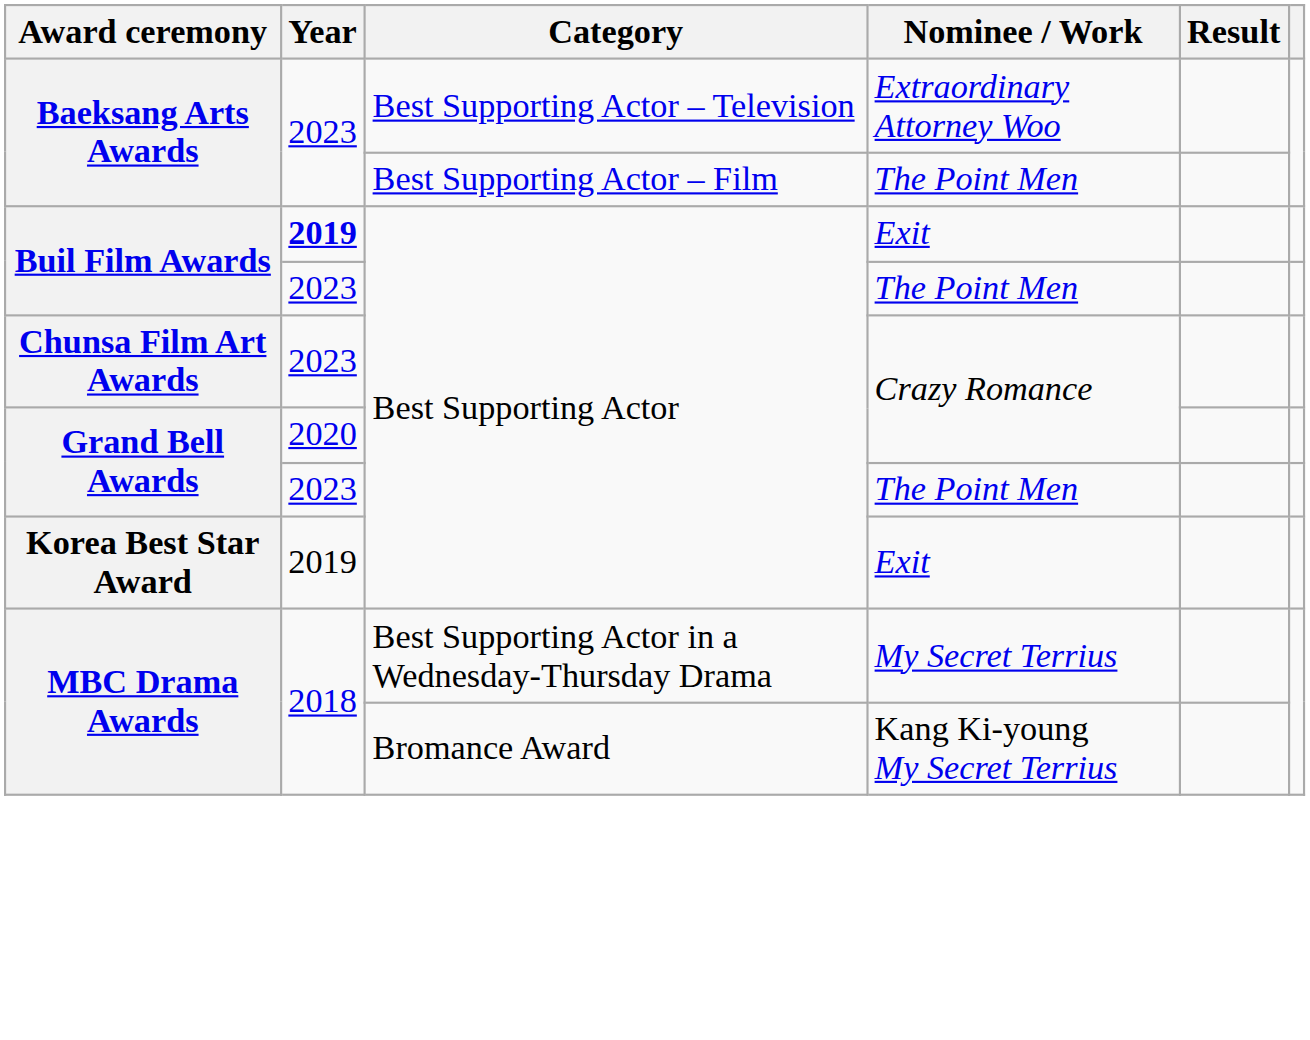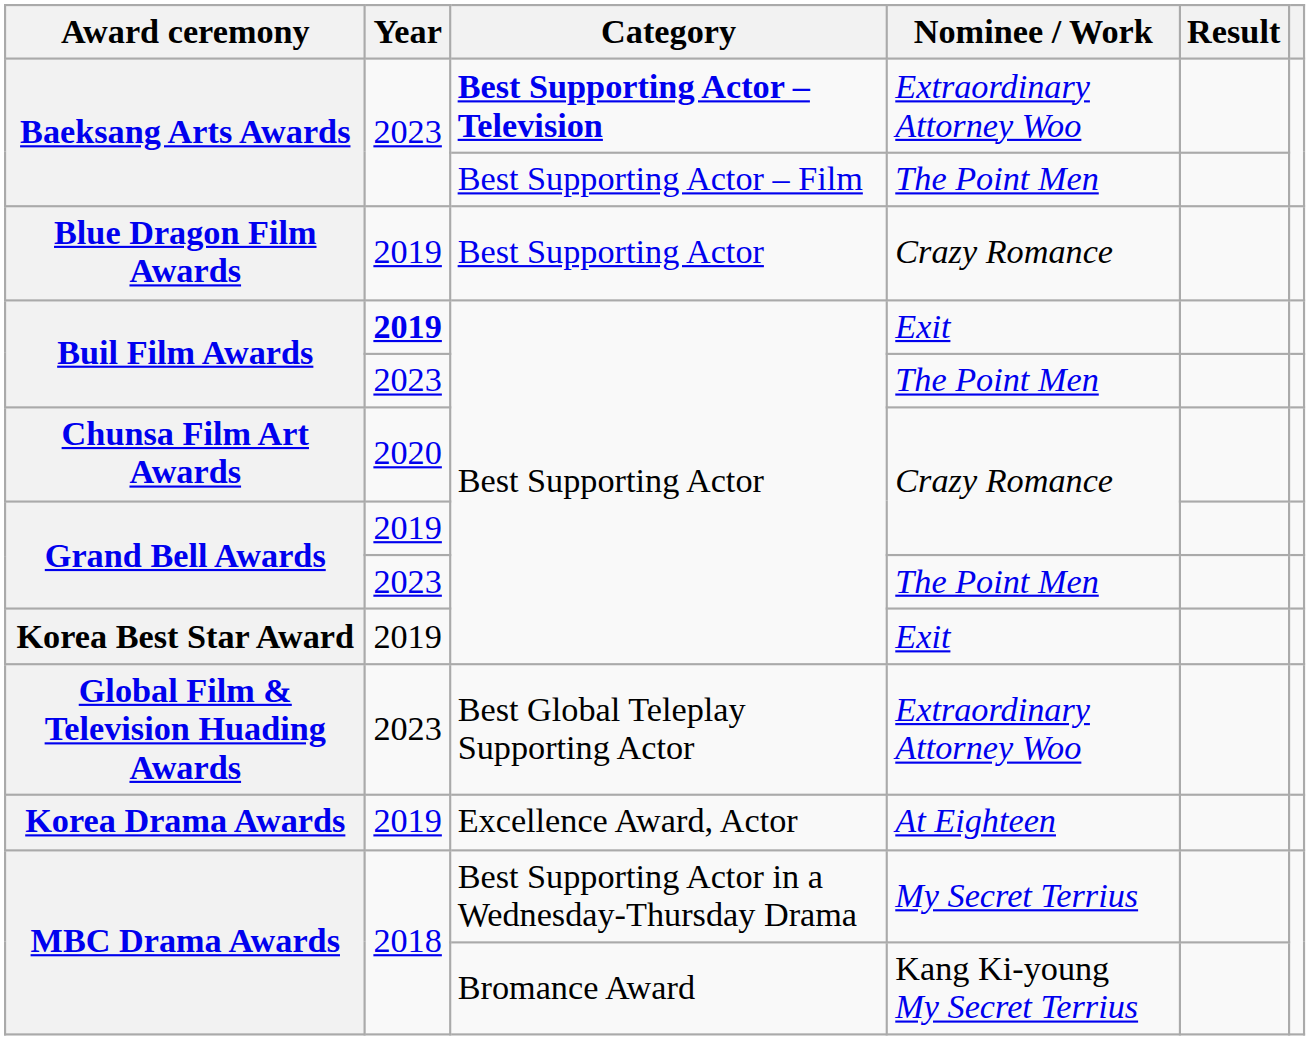Baeksang Arts Awards / Extraordinary Attorney Woo | Category: normal -> bold
+ row: Blue Dragon Film Awards | 2019 | Best Supporting Actor | Crazy Romance
Chunsa Film Art Awards | Year: 2023 -> 2020
Grand Bell Awards / Crazy Romance | Year: 2020 -> 2019
+ row: Global Film & Television Huading Awards | 2023 | Best Global Teleplay Supporting Actor | Extraordinary Attorney Woo
+ row: Korea Drama Awards | 2019 | Excellence Award, Actor | At Eighteen
